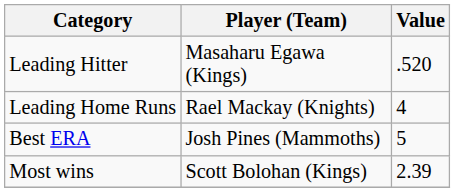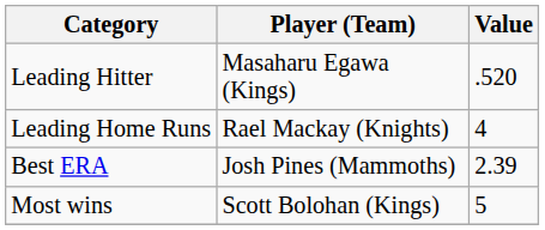Best ERA | Value: 5 -> 2.39
Most wins | Value: 2.39 -> 5
